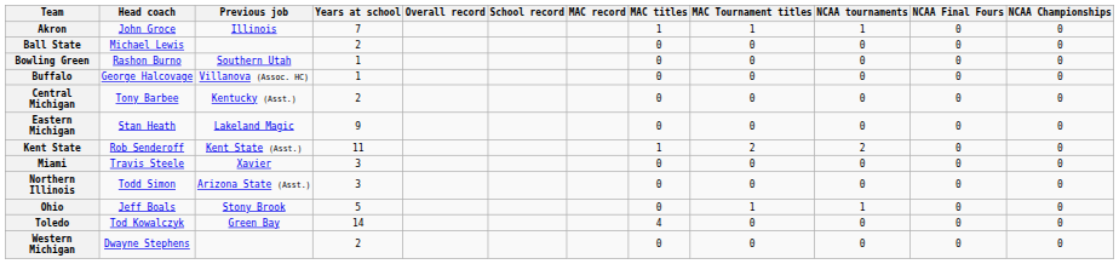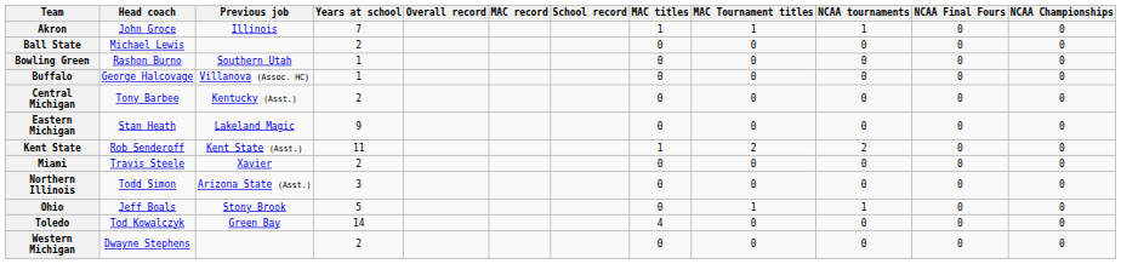columns swapped: School record <-> MAC record
Miami | Years at school: 3 -> 2
